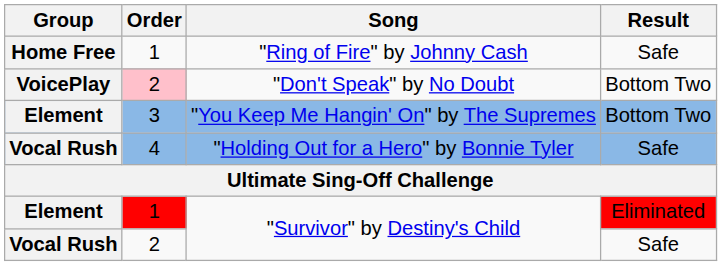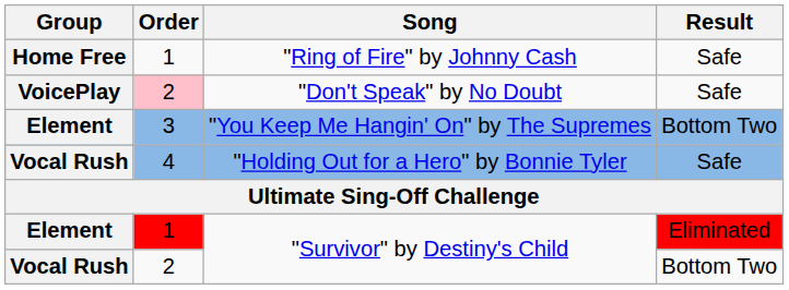"Don't Speak" by No Doubt | Result: Bottom Two -> Safe
Vocal Rush / "Survivor" by Destiny's Child | Result: Safe -> Bottom Two
